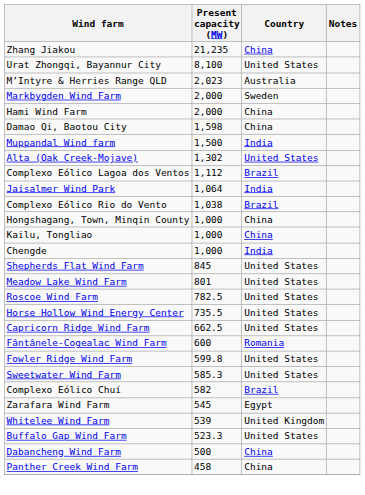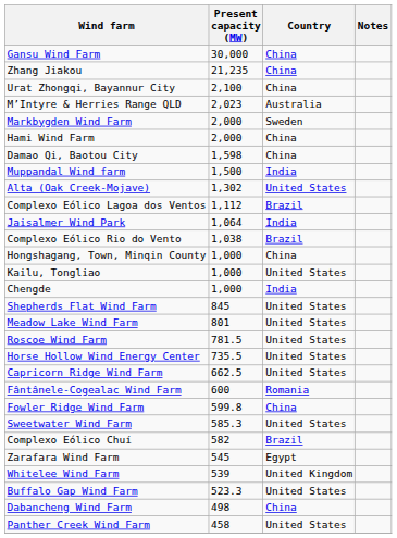+ row: Gansu Wind Farm | 30,000 | China
Urat Zhongqi, Bayannur City | Present capacity (MW): 8,100 -> 2,100
Urat Zhongqi, Bayannur City | Country: United States -> China
Kailu, Tongliao | Country: China -> United States
Roscoe Wind Farm | Present capacity (MW): 782.5 -> 781.5
Fowler Ridge Wind Farm | Country: United States -> China
Dabancheng Wind Farm | Present capacity (MW): 500 -> 498
Panther Creek Wind Farm | Country: China -> United States
